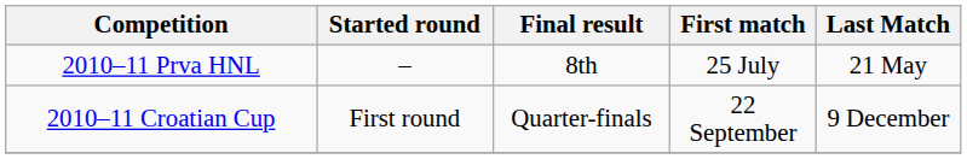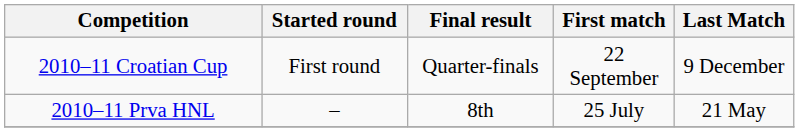rows swapped: 2010–11 Prva HNL <-> 2010–11 Croatian Cup
